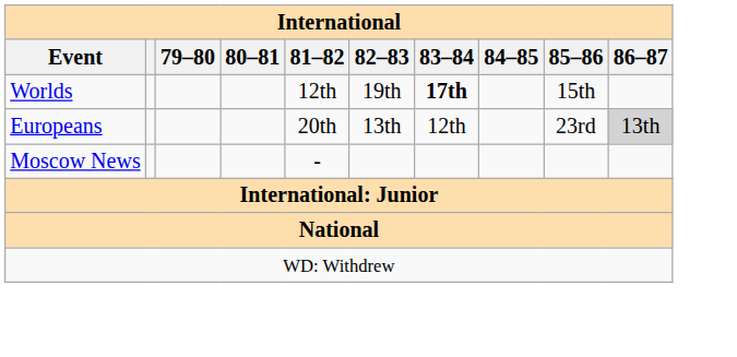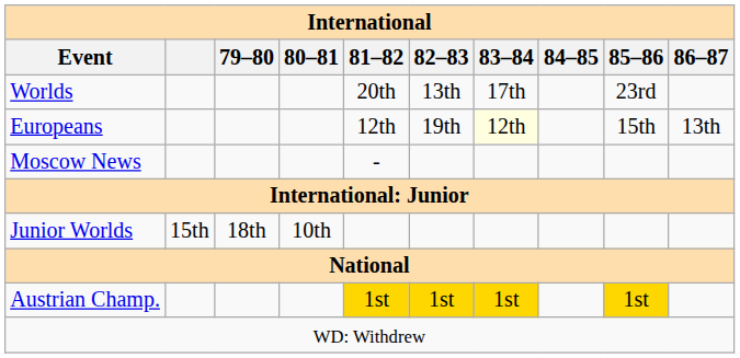Worlds | 81–82: 12th -> 20th
Worlds | 82–83: 19th -> 13th
Worlds | 83–84: bold -> normal
Worlds | 85–86: 15th -> 23rd
Europeans | 81–82: 20th -> 12th
Europeans | 82–83: 13th -> 19th
Europeans | 83–84: no background -> lightyellow background
Europeans | 85–86: 23rd -> 15th
Europeans | 86–87: lightgrey background -> no background
+ row: Junior Worlds | 15th | 18th | 10th
+ row: Austrian Champ. | 1st | 1st | 1st | 1st
